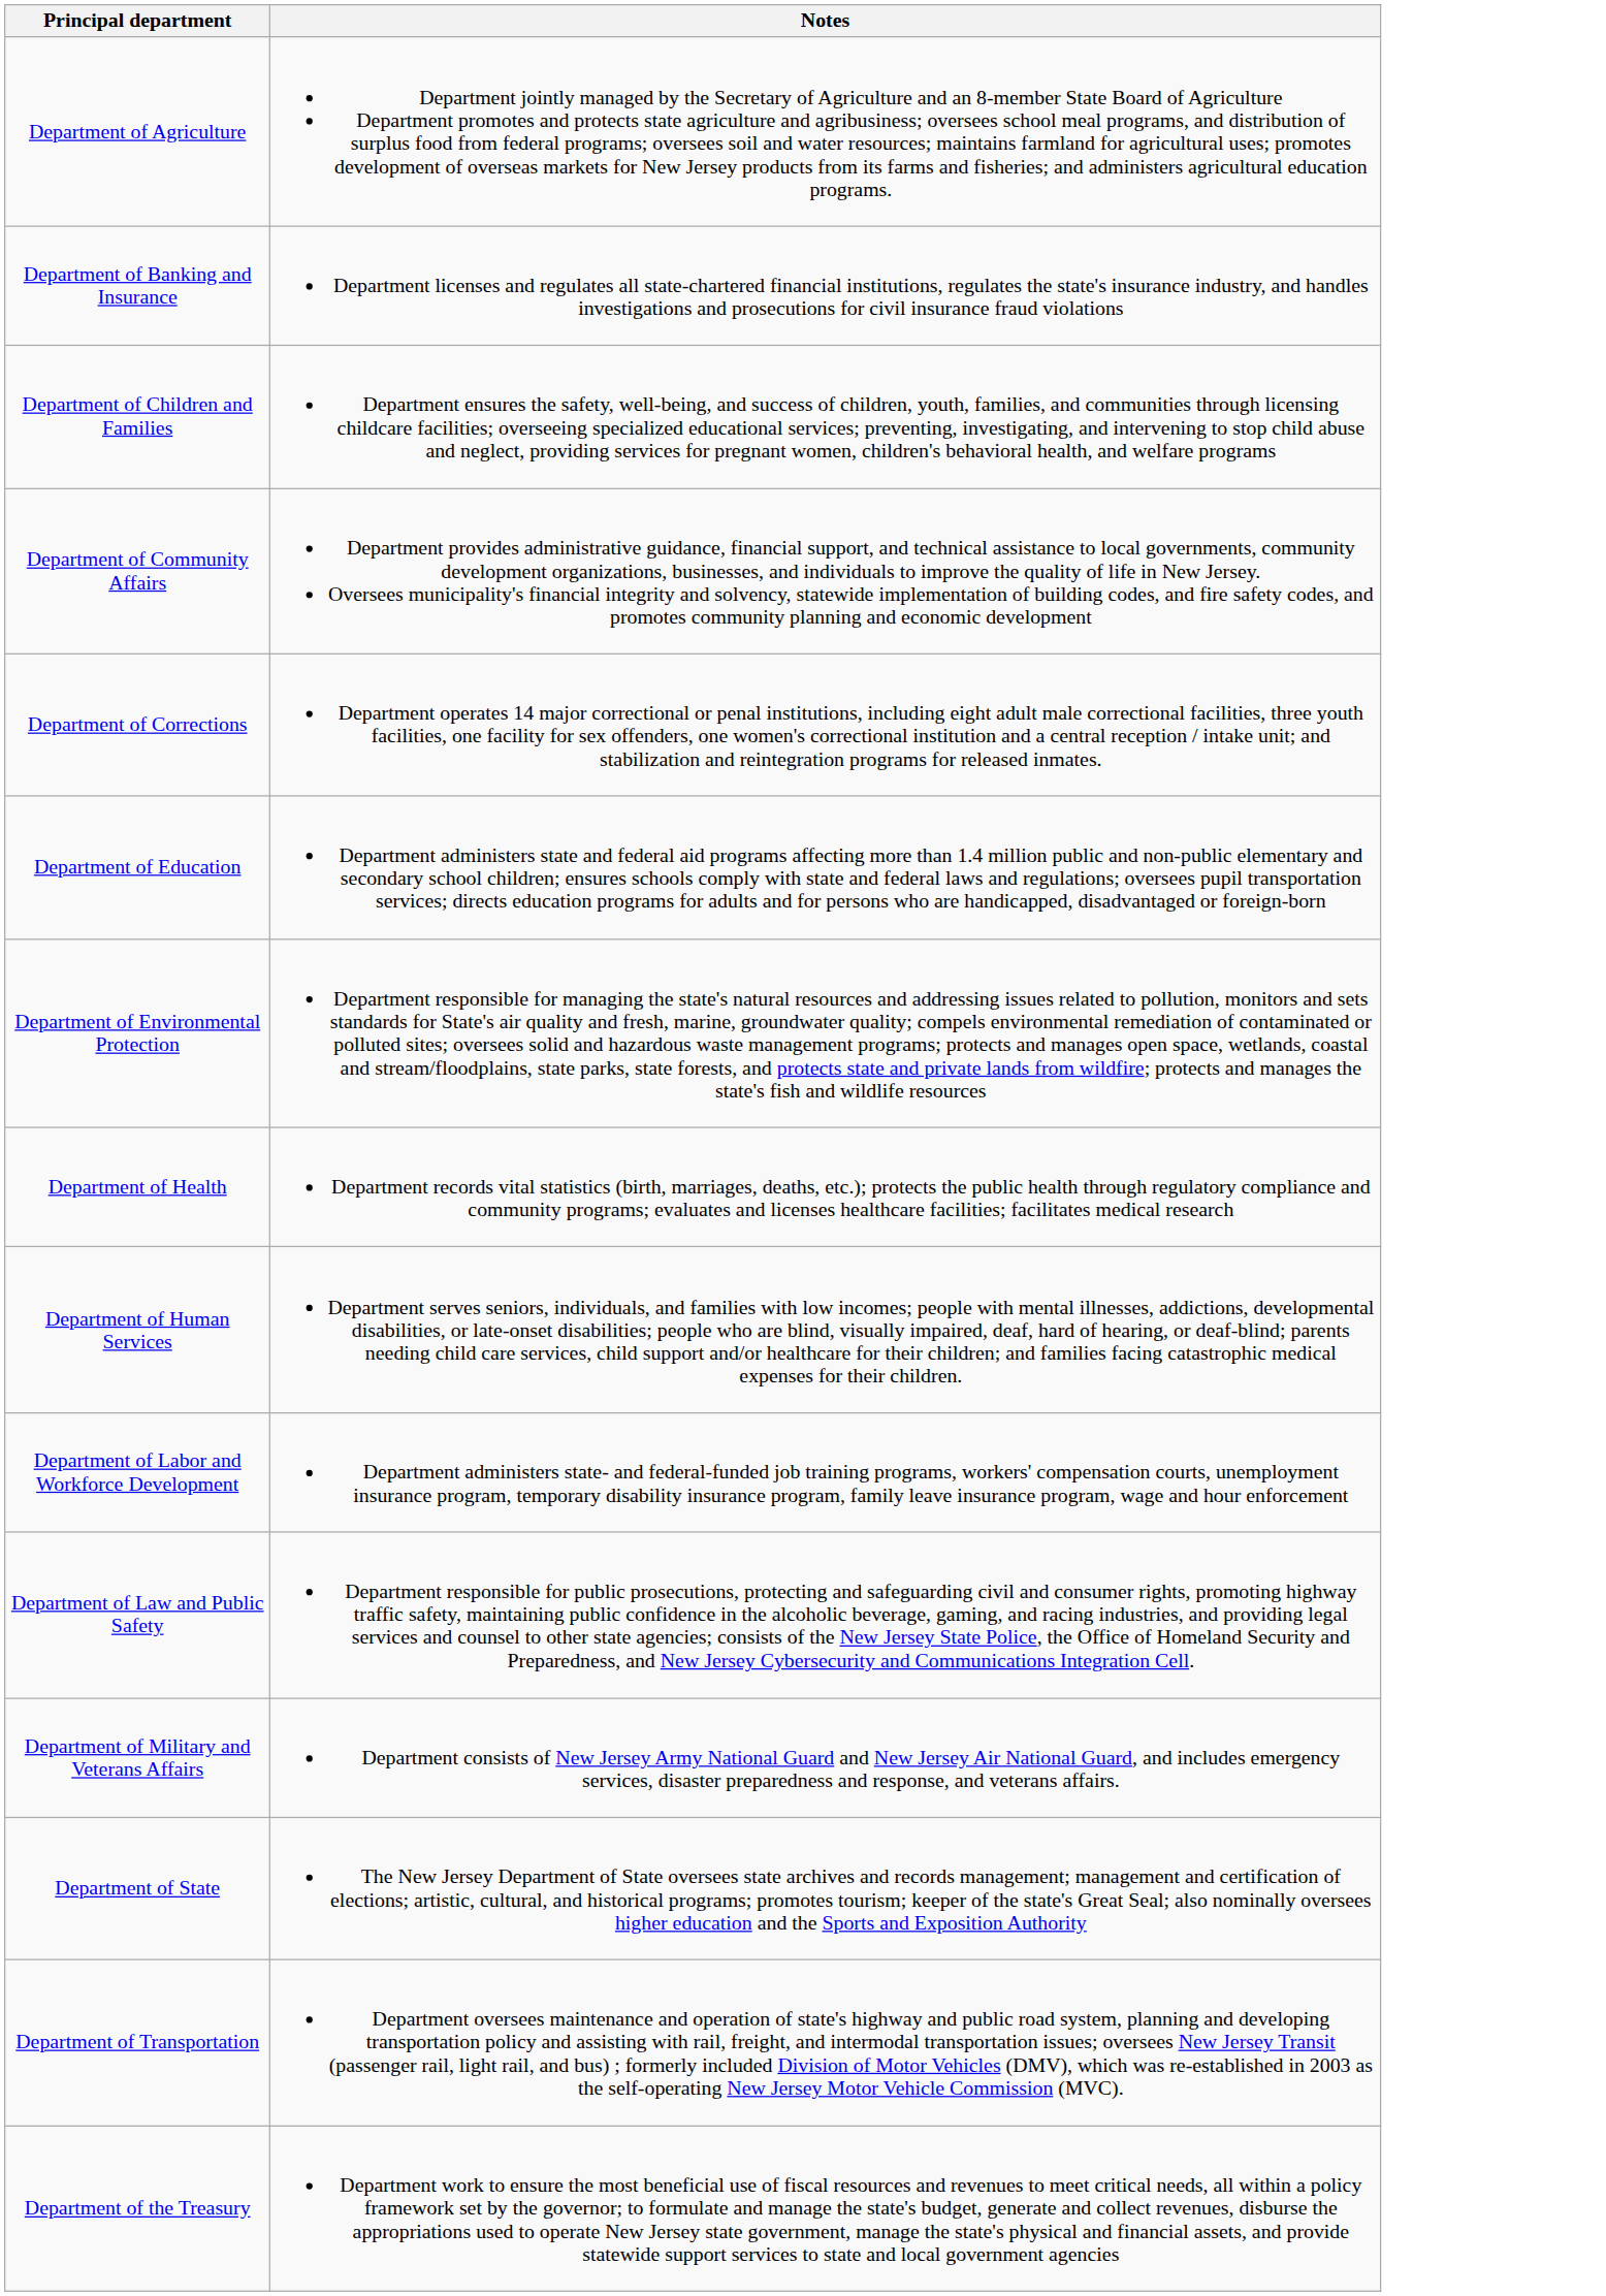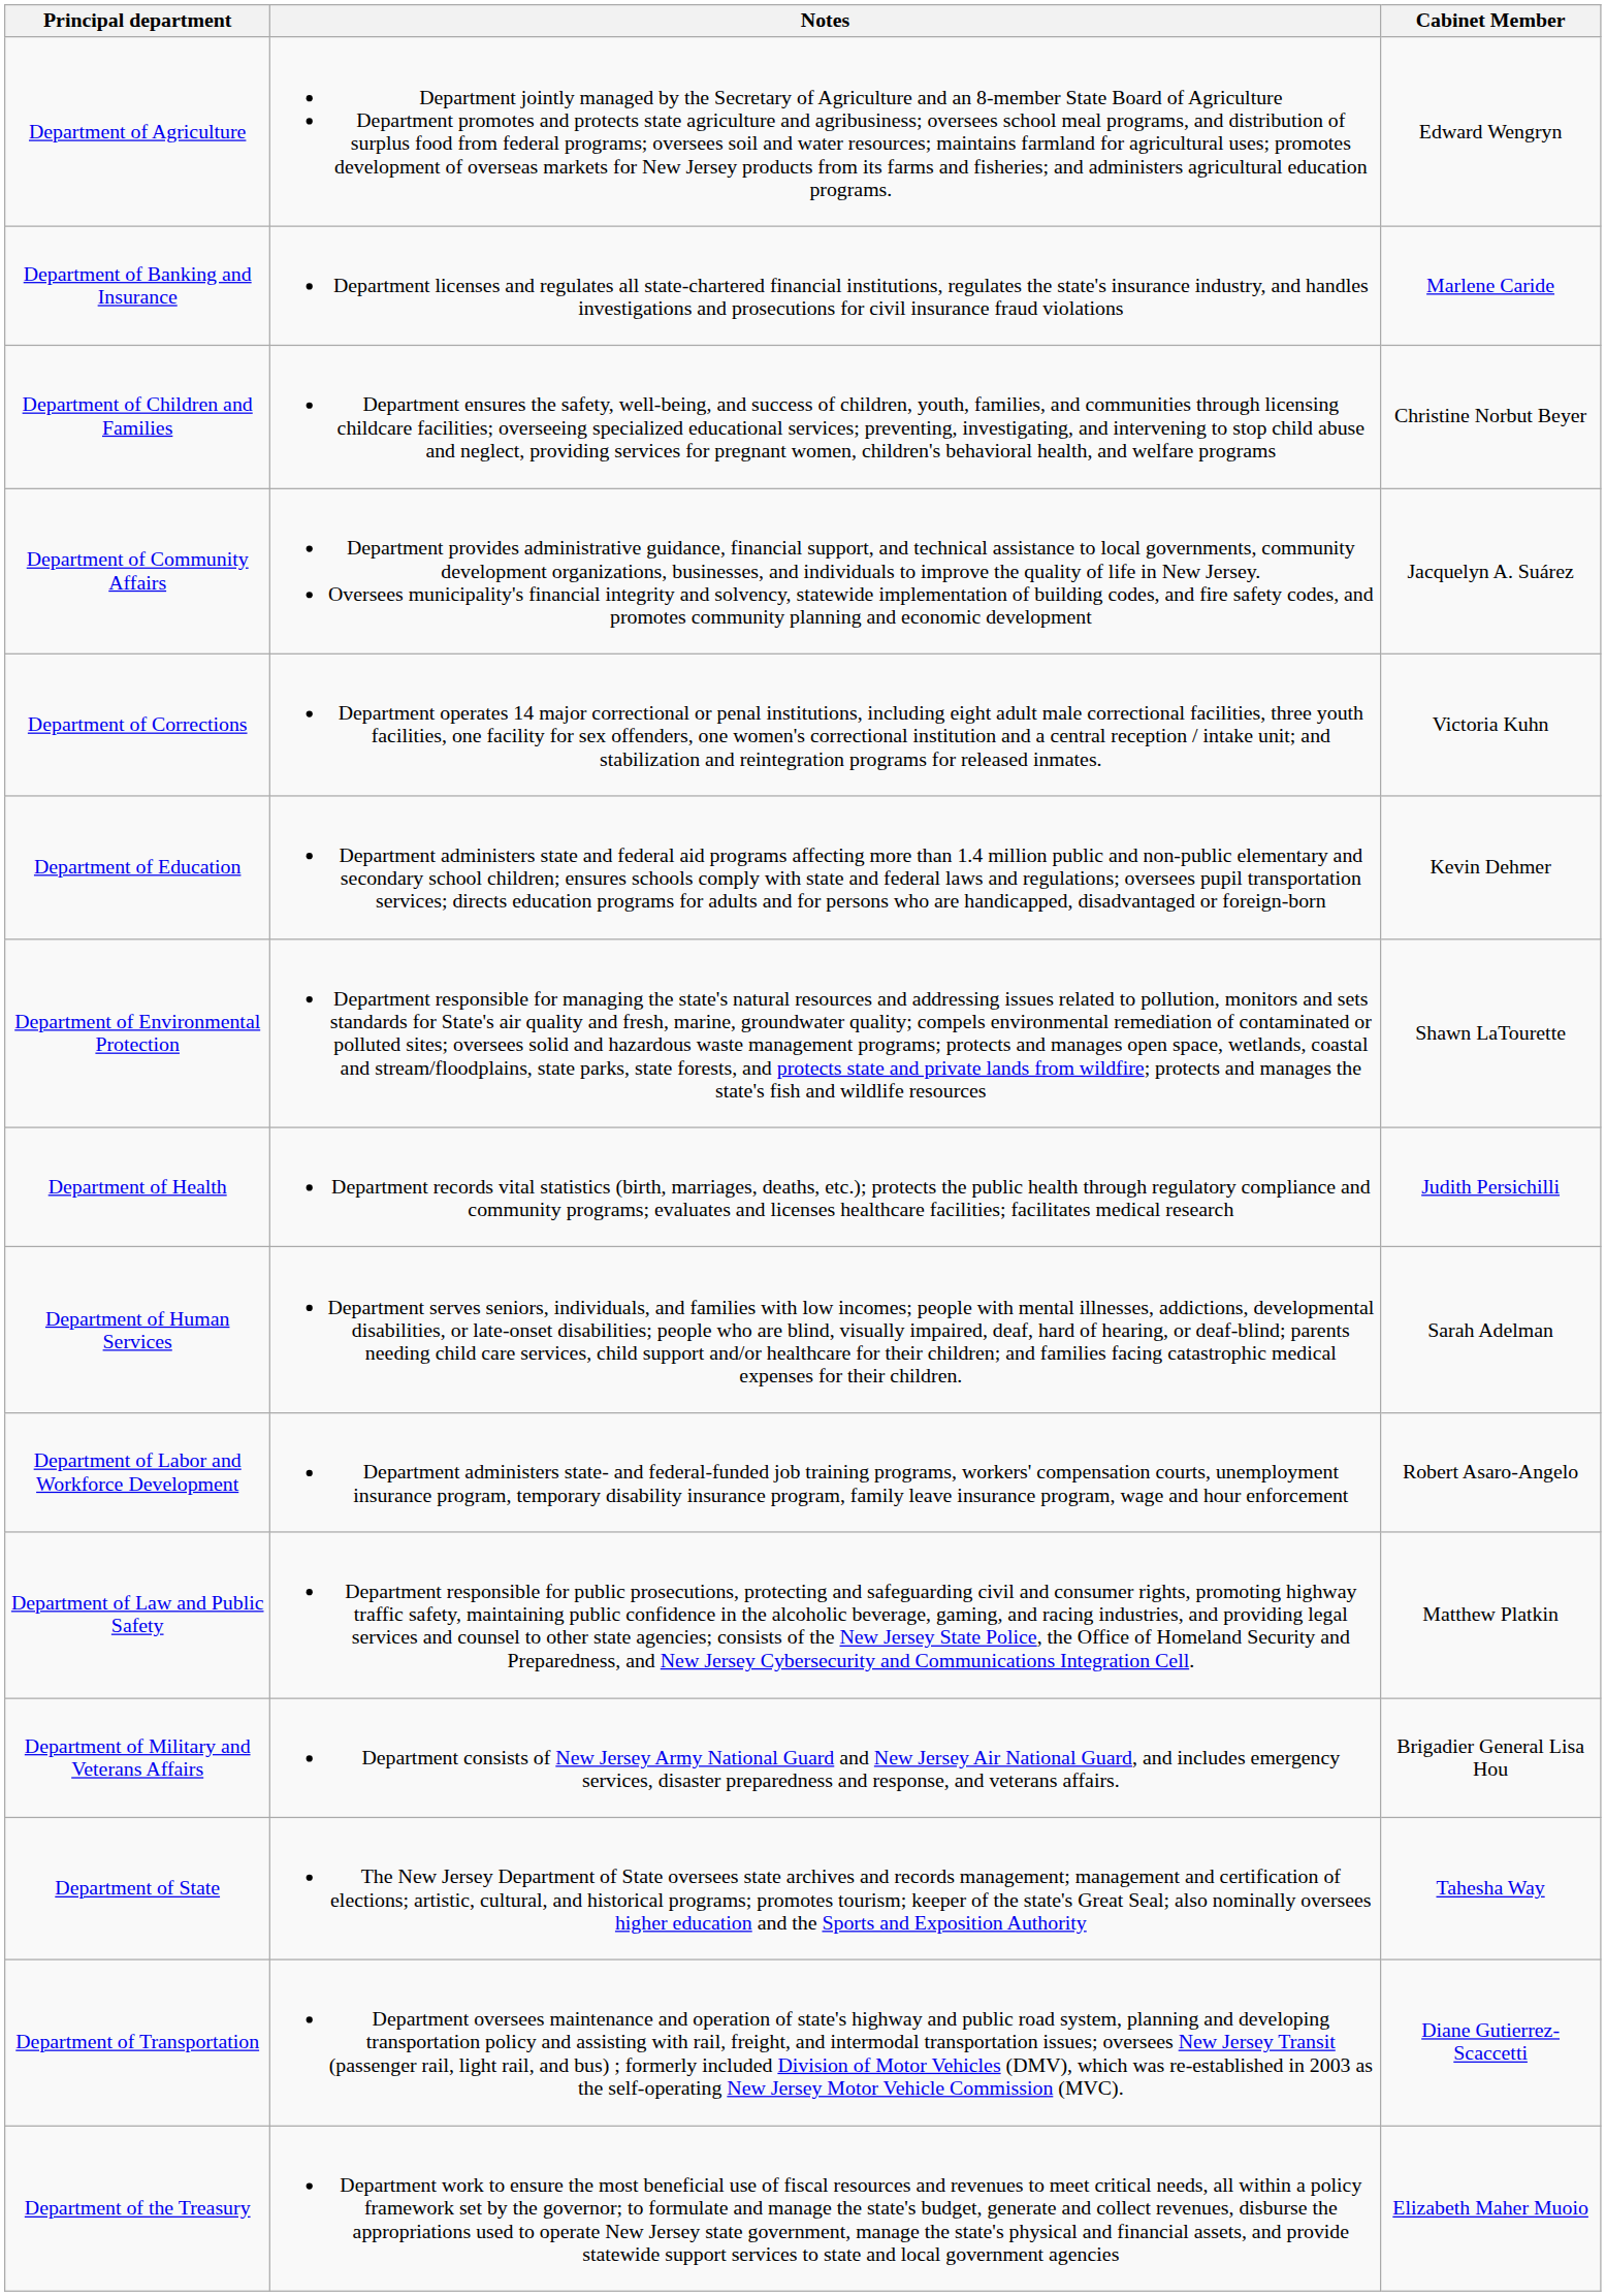+ column: Cabinet Member | Edward Wengryn | Marlene Caride | Christine Norbut Beyer | Jacquelyn A. Suárez | Victoria Kuhn | Kevin Dehmer | Shawn LaTourette | Judith Persichilli | Sarah Adelman | Robert Asaro-Angelo | Matthew Platkin | Brigadier General Lisa Hou | Tahesha Way | Diane Gutierrez-Scaccetti | Elizabeth Maher Muoio
